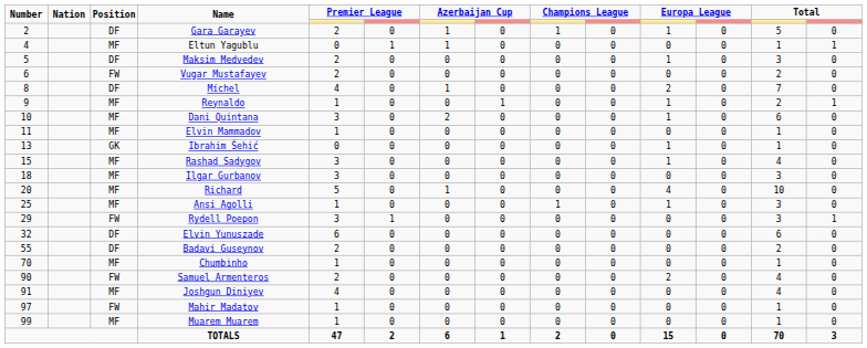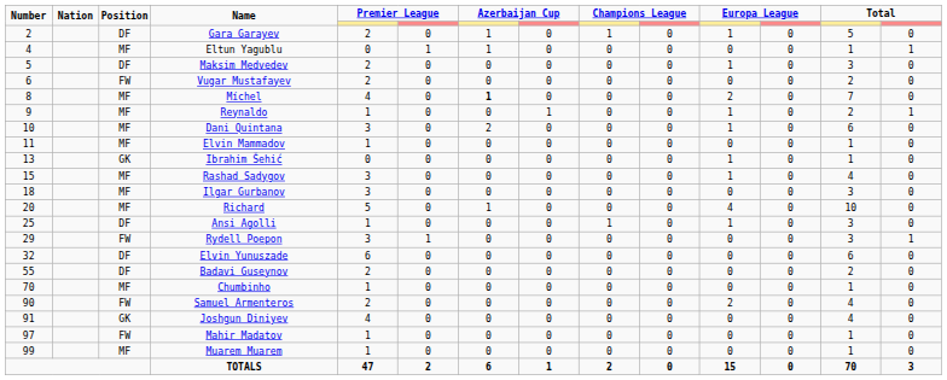Míchel | Position: DF -> MF
Míchel | column 7: normal -> bold
Ansi Agolli | Position: MF -> DF
Joshgun Diniyev | Position: MF -> GK
